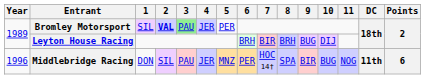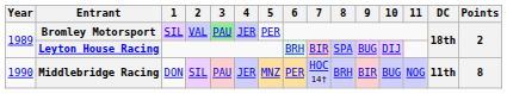Bromley Motorsport | 2: bold -> normal
Leyton House Racing | 8: BRH -> SPA
Middlebridge Racing | Year: 1996 -> 1990
Middlebridge Racing | 8: SPA -> BRH
Middlebridge Racing | Points: 6 -> 8
